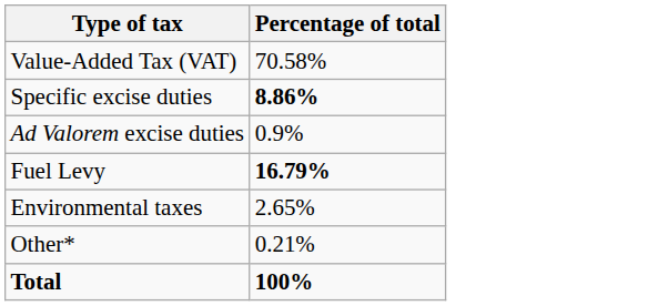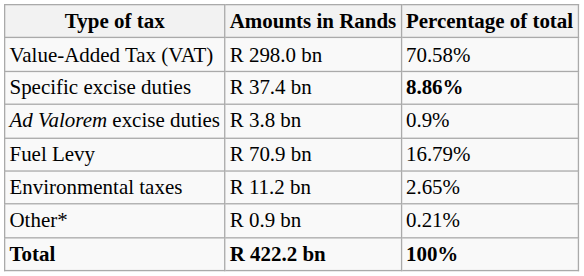+ column: Amounts in Rands | R 298.0 bn | R 37.4 bn | R 3.8 bn | R 70.9 bn | R 11.2 bn | R 0.9 bn | R 422.2 bn
Fuel Levy | Percentage of total: bold -> normal
